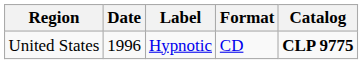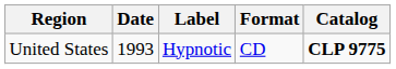United States | Date: 1996 -> 1993
